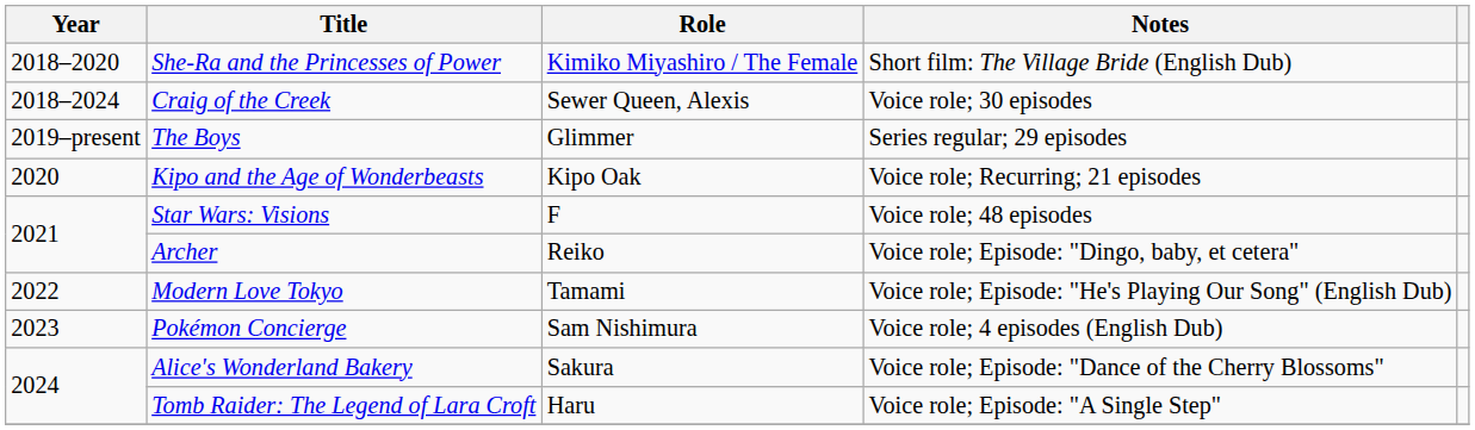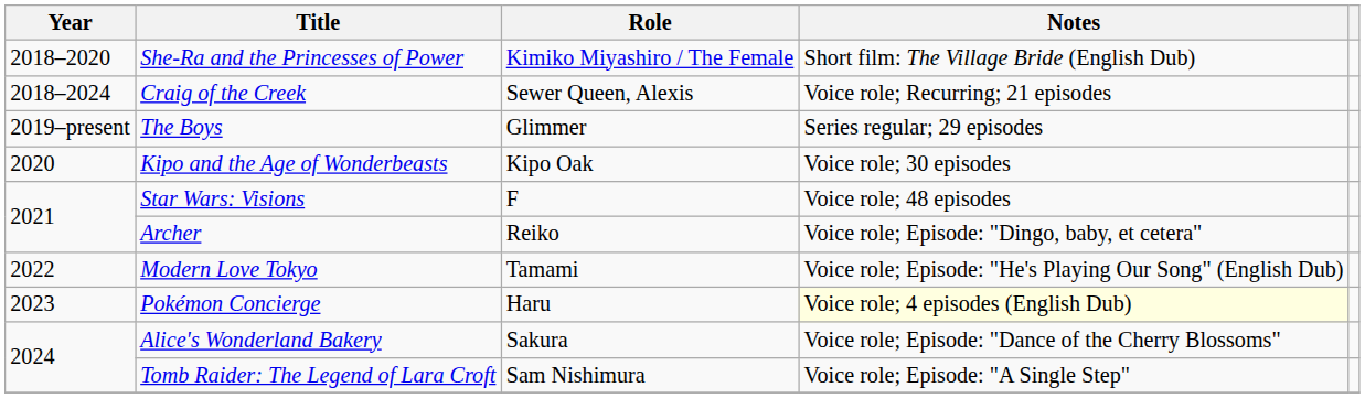Craig of the Creek | Notes: Voice role; 30 episodes -> Voice role; Recurring; 21 episodes
Kipo and the Age of Wonderbeasts | Notes: Voice role; Recurring; 21 episodes -> Voice role; 30 episodes
Pokémon Concierge | Role: Sam Nishimura -> Haru
Pokémon Concierge | Notes: no background -> lightyellow background
Tomb Raider: The Legend of Lara Croft | Role: Haru -> Sam Nishimura
